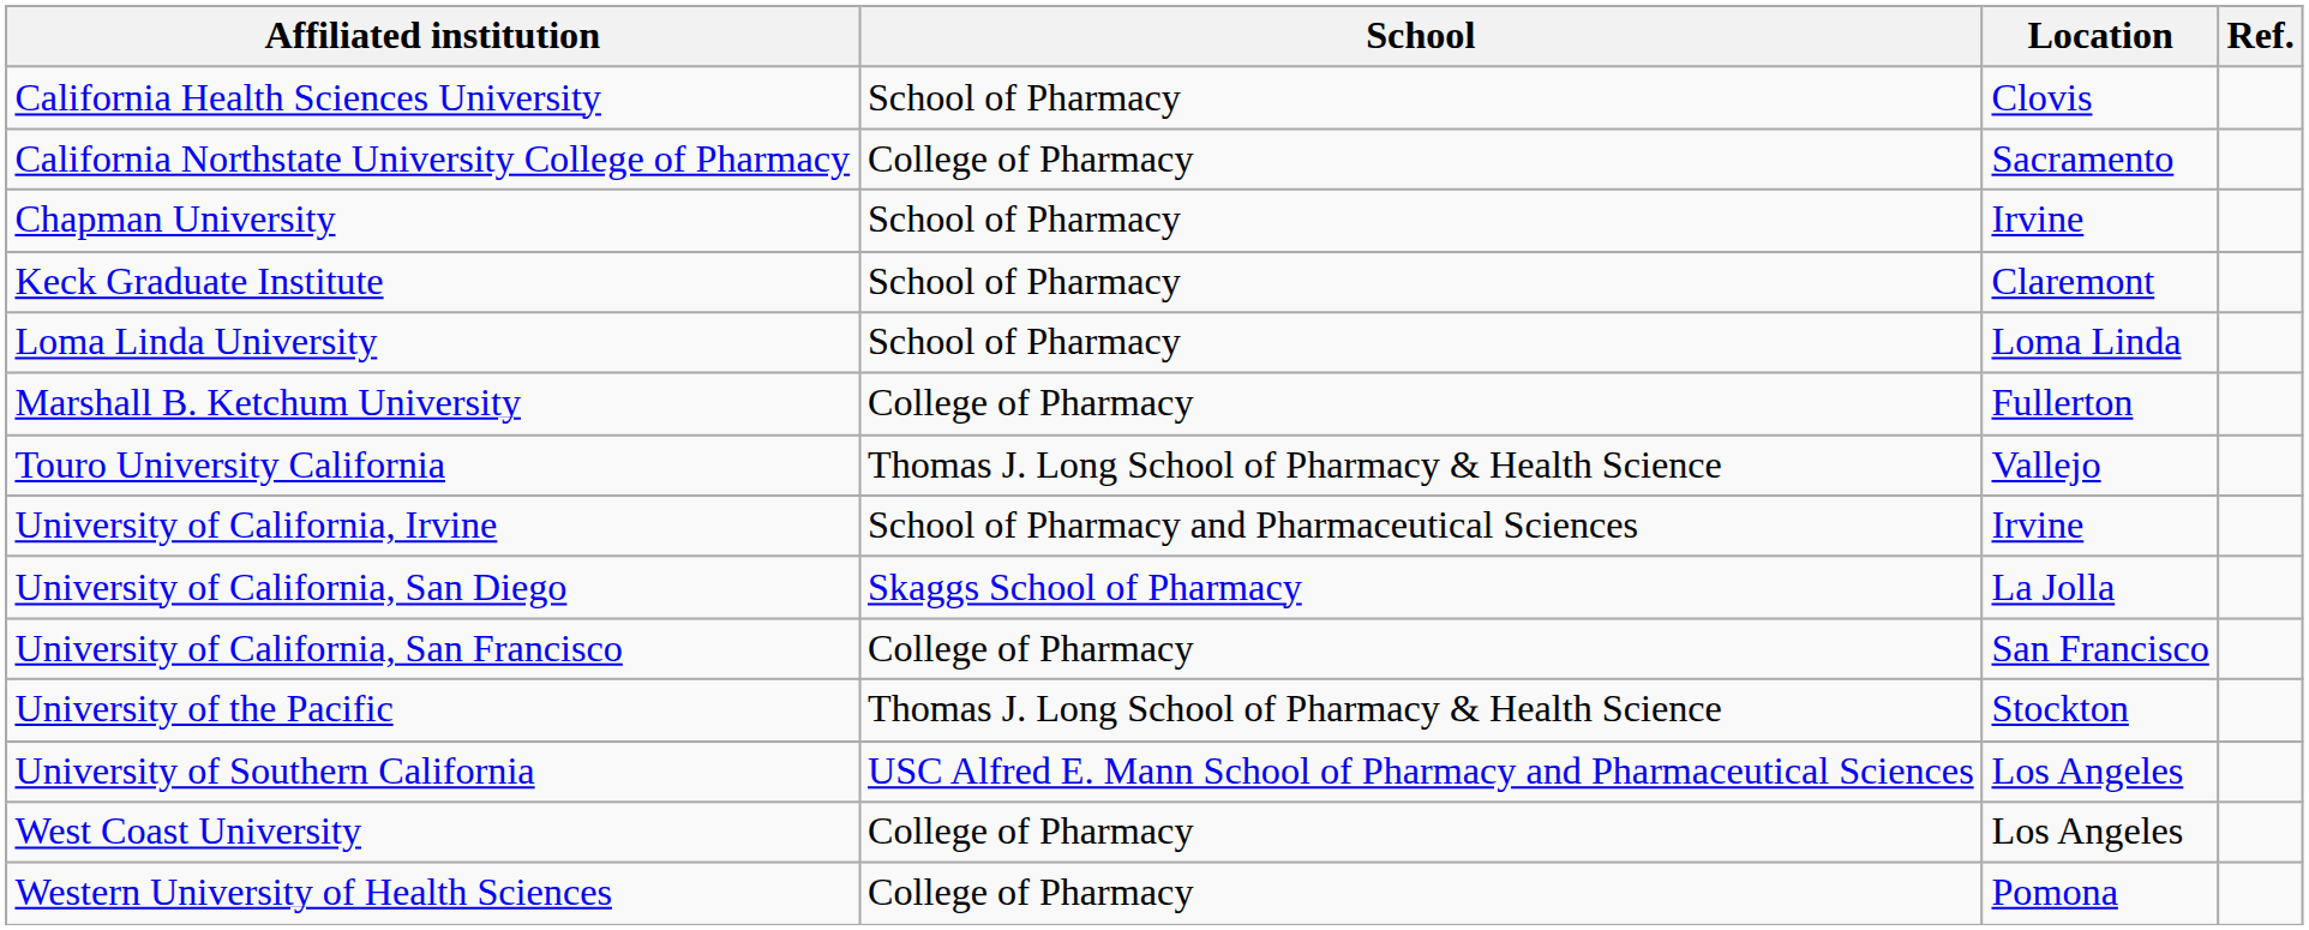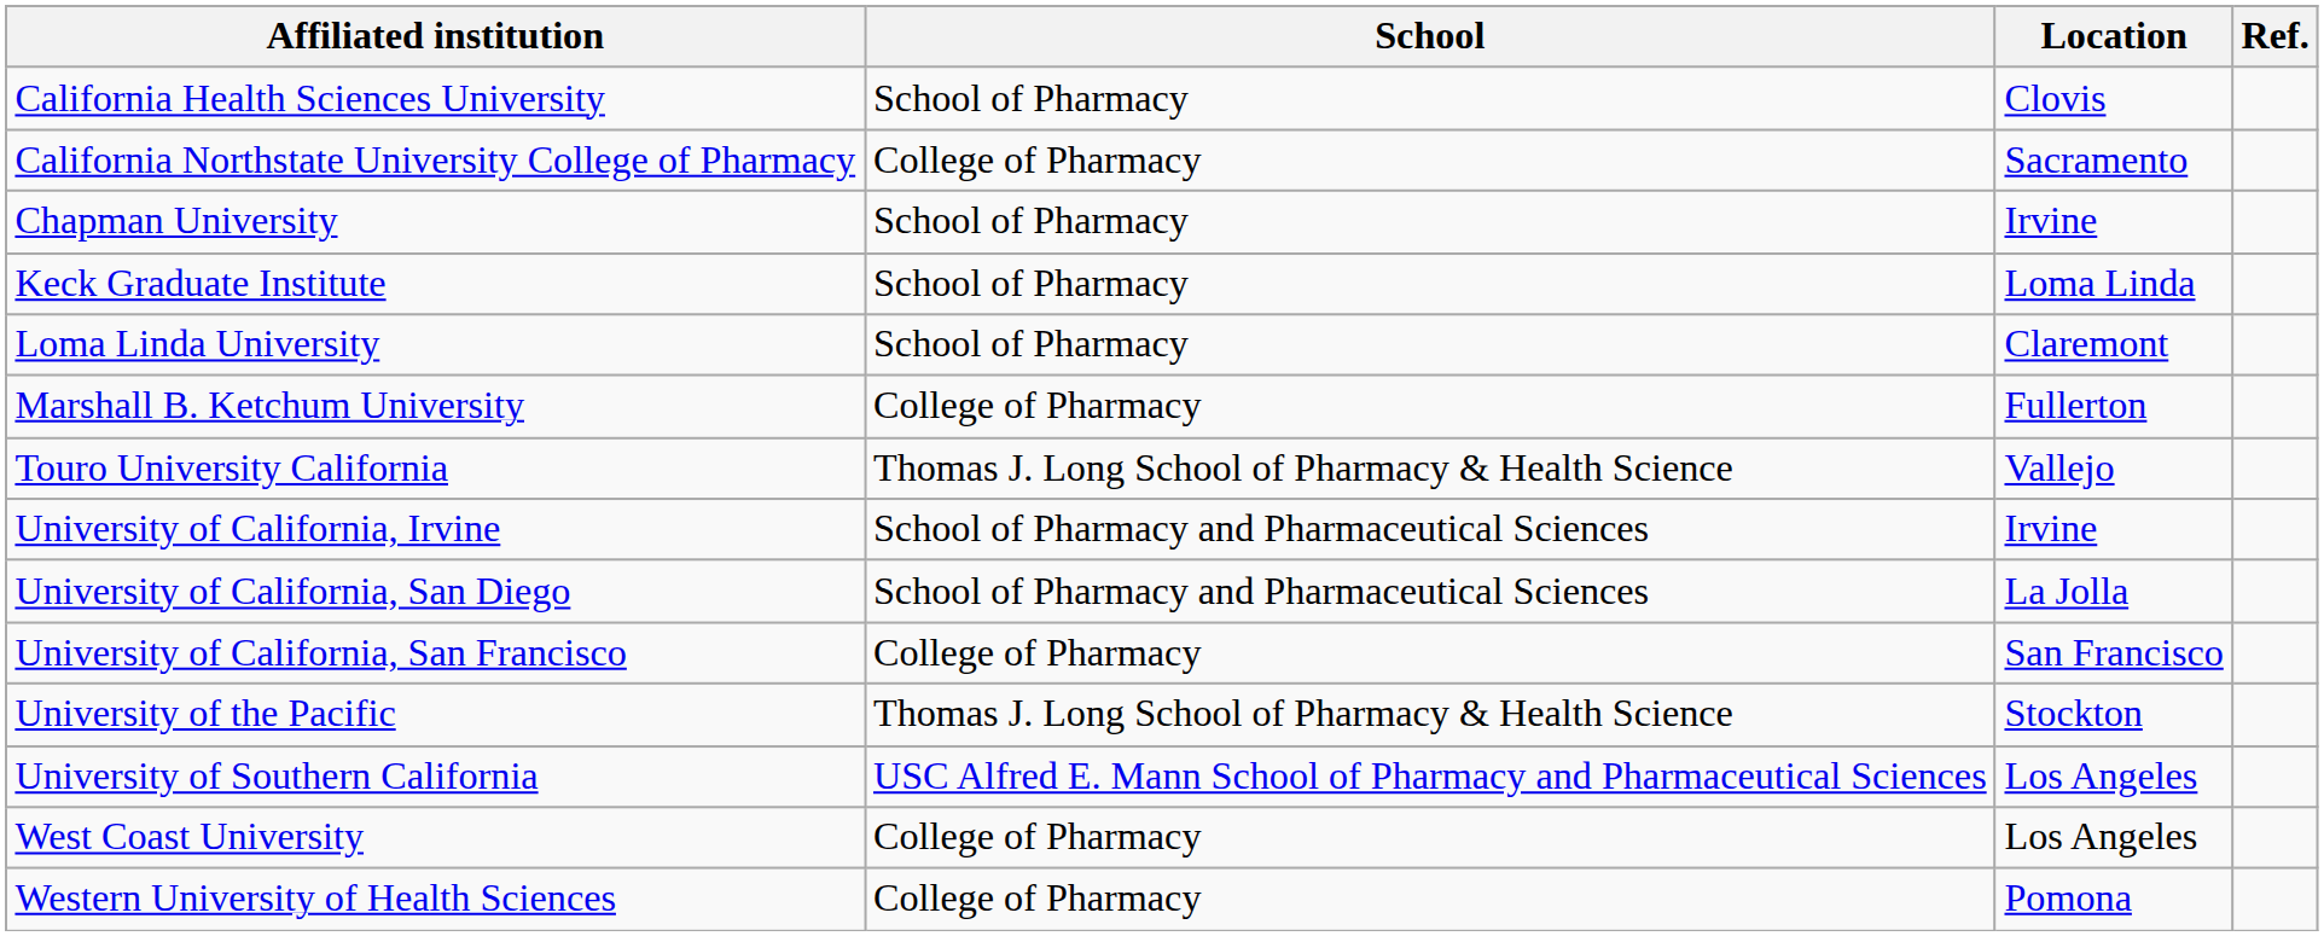Keck Graduate Institute | Location: Claremont -> Loma Linda
Loma Linda University | Location: Loma Linda -> Claremont
University of California, San Diego | School: Skaggs School of Pharmacy -> School of Pharmacy and Pharmaceutical Sciences
